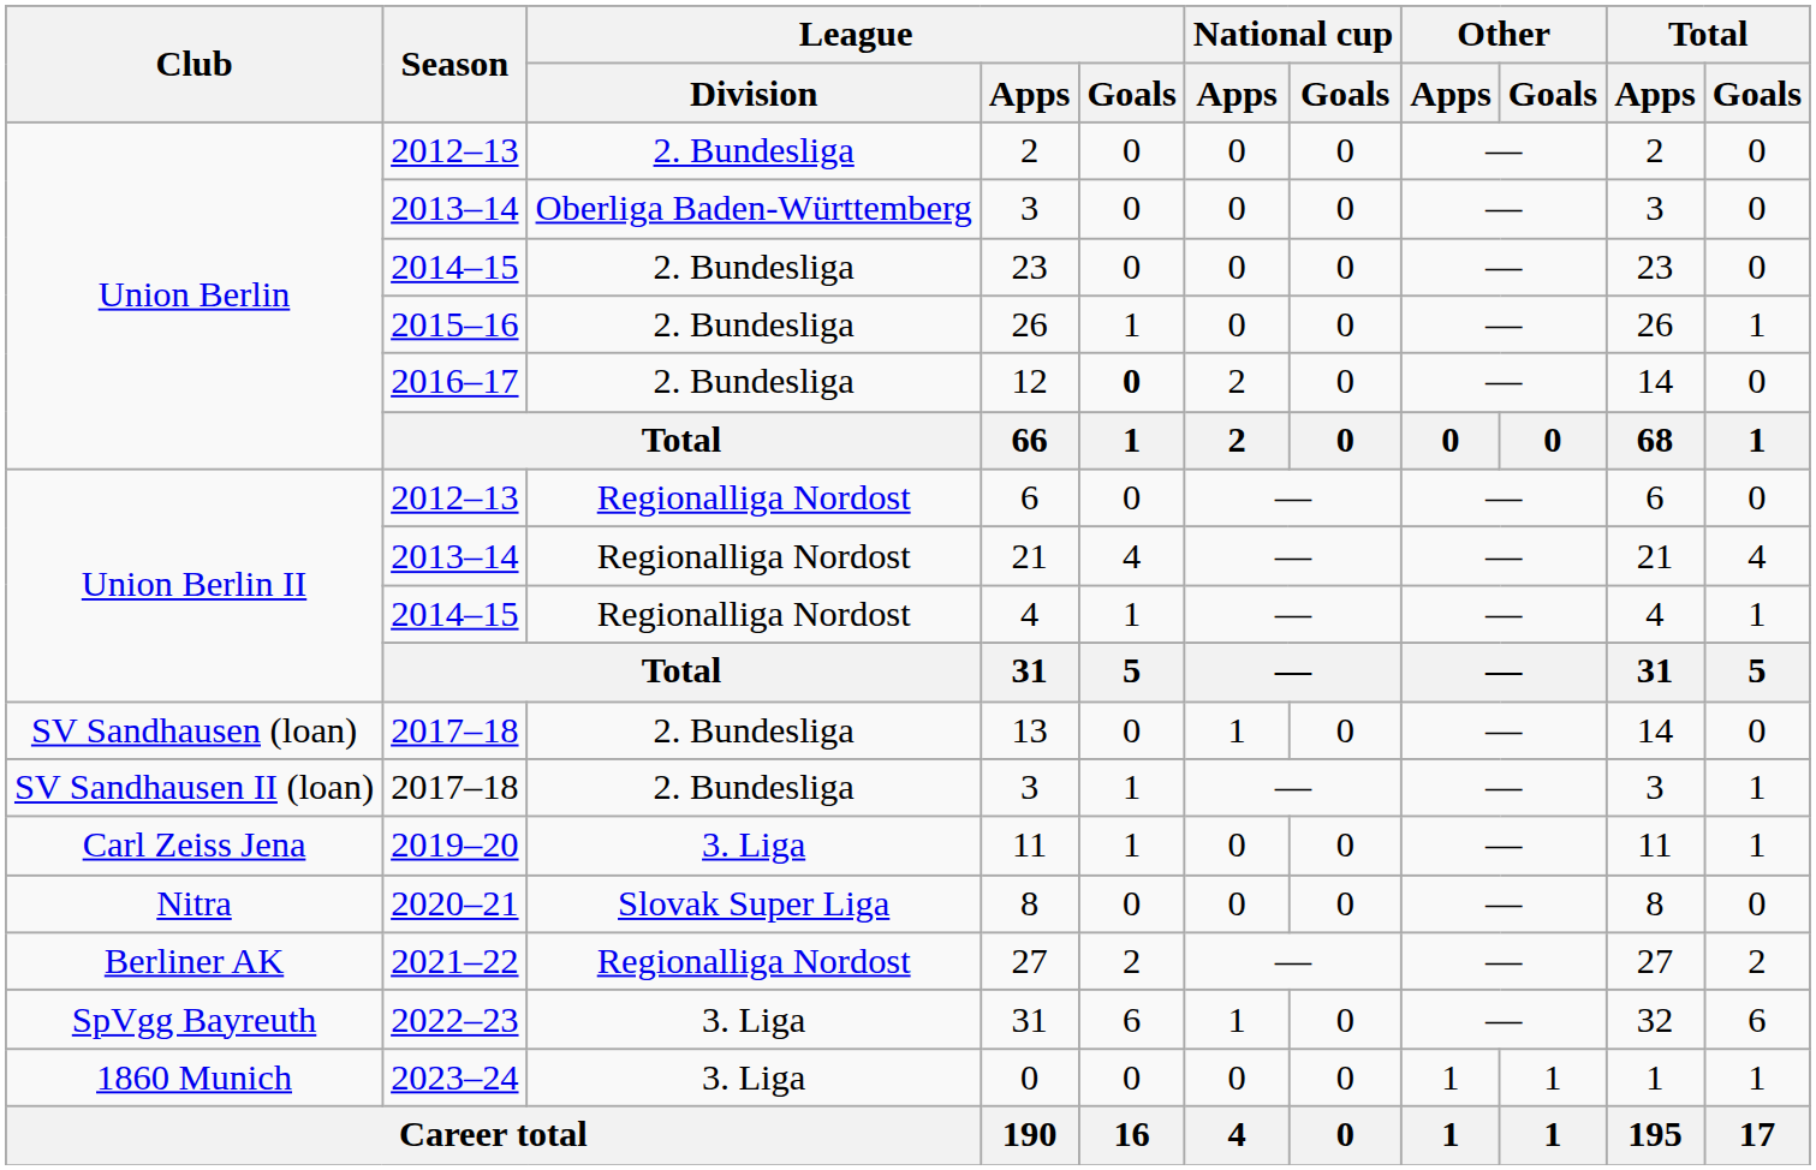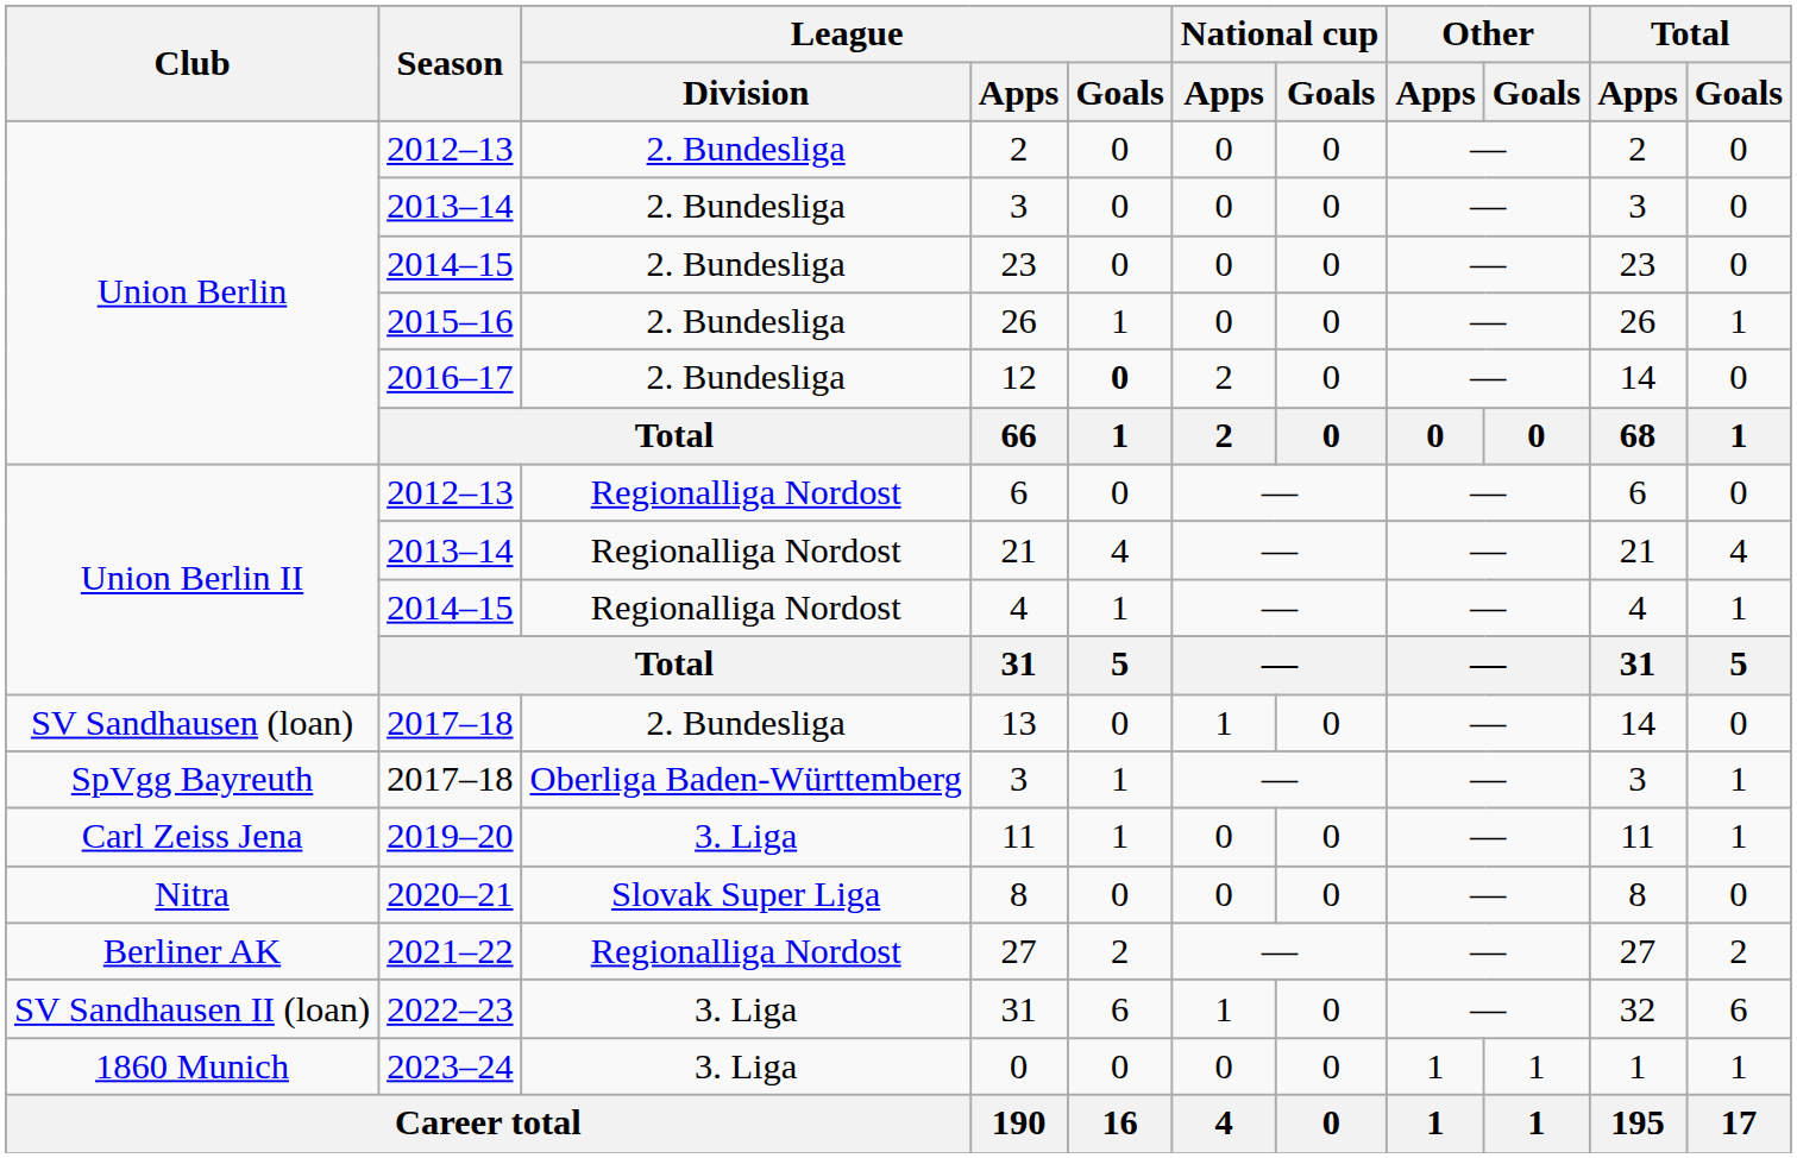2013–14 / 3 | League / Division: Oberliga Baden-Württemberg -> 2. Bundesliga
2017–18 / 3 | Club: SV Sandhausen II (loan) -> SpVgg Bayreuth
2017–18 / 3 | League / Division: 2. Bundesliga -> Oberliga Baden-Württemberg
2022–23 / 31 | Club: SpVgg Bayreuth -> SV Sandhausen II (loan)
